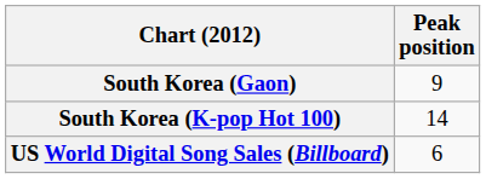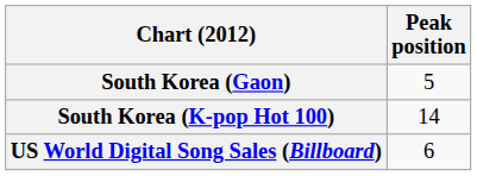South Korea (Gaon) | Peak position: 9 -> 5
